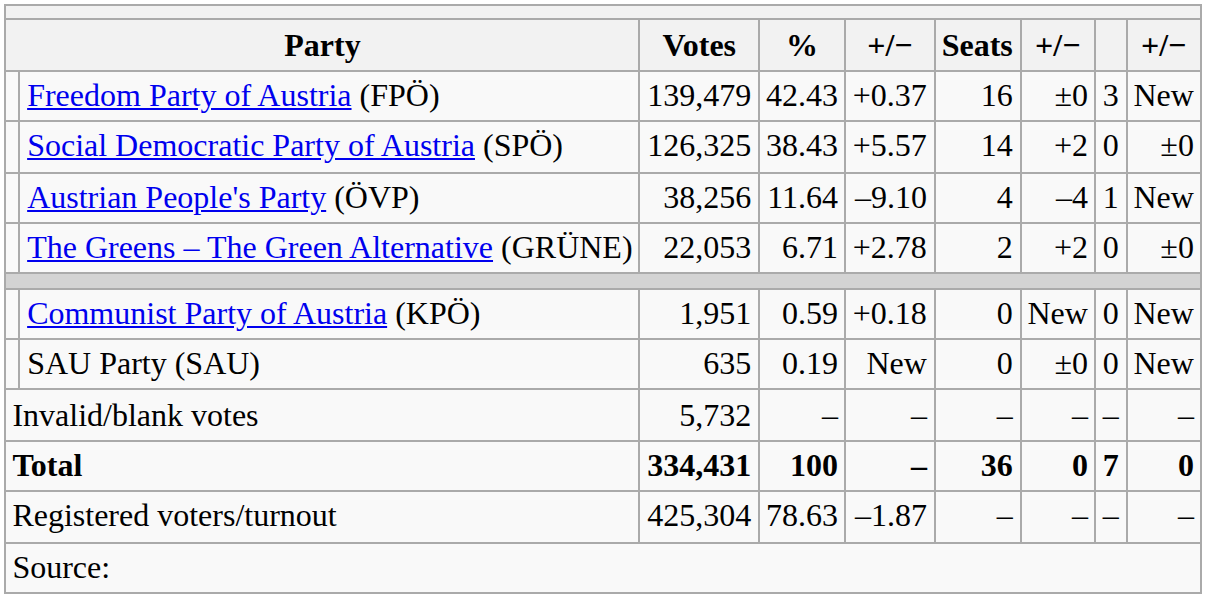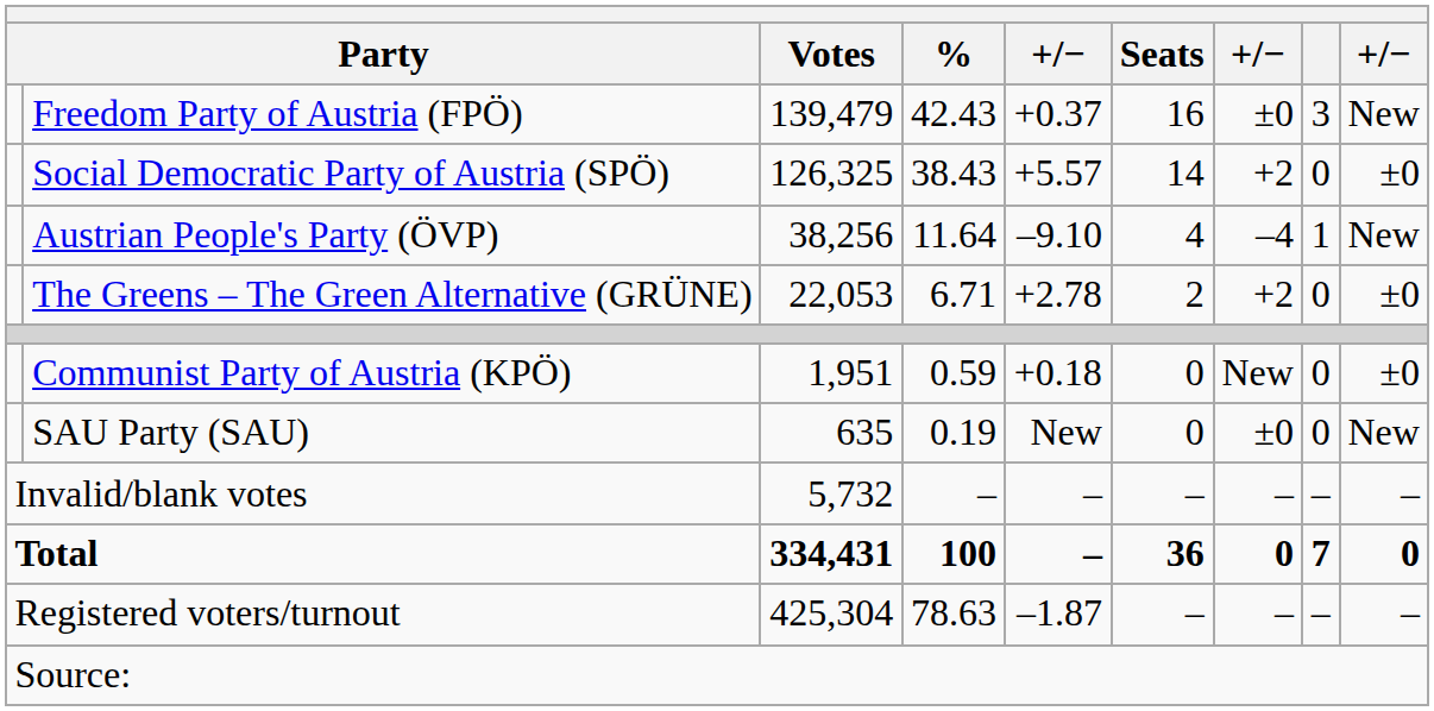Communist Party of Austria (KPÖ) | column 9: New -> ±0
